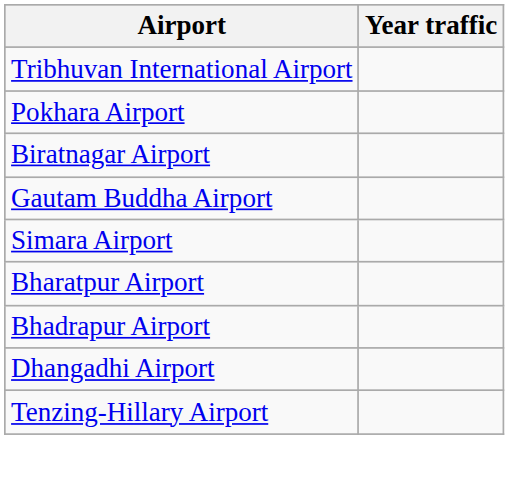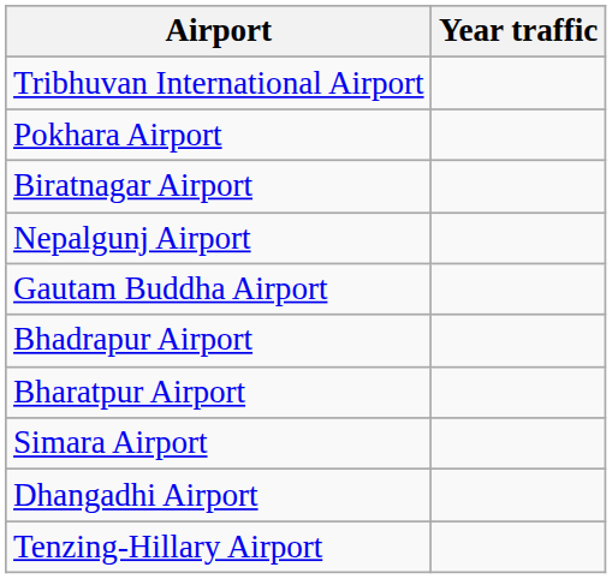+ row: Nepalgunj Airport
rows swapped: Simara Airport <-> Bhadrapur Airport
